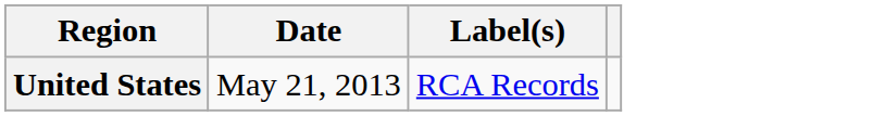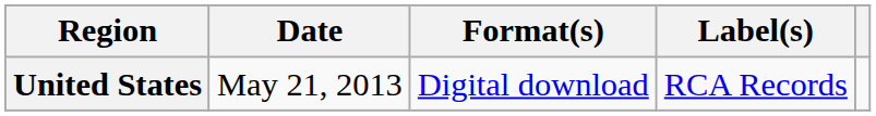+ column: Format(s) | Digital download
